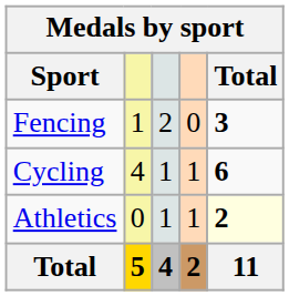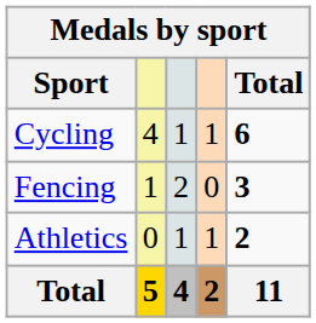rows swapped: Cycling <-> Fencing
Athletics | Total: lightyellow background -> no background
